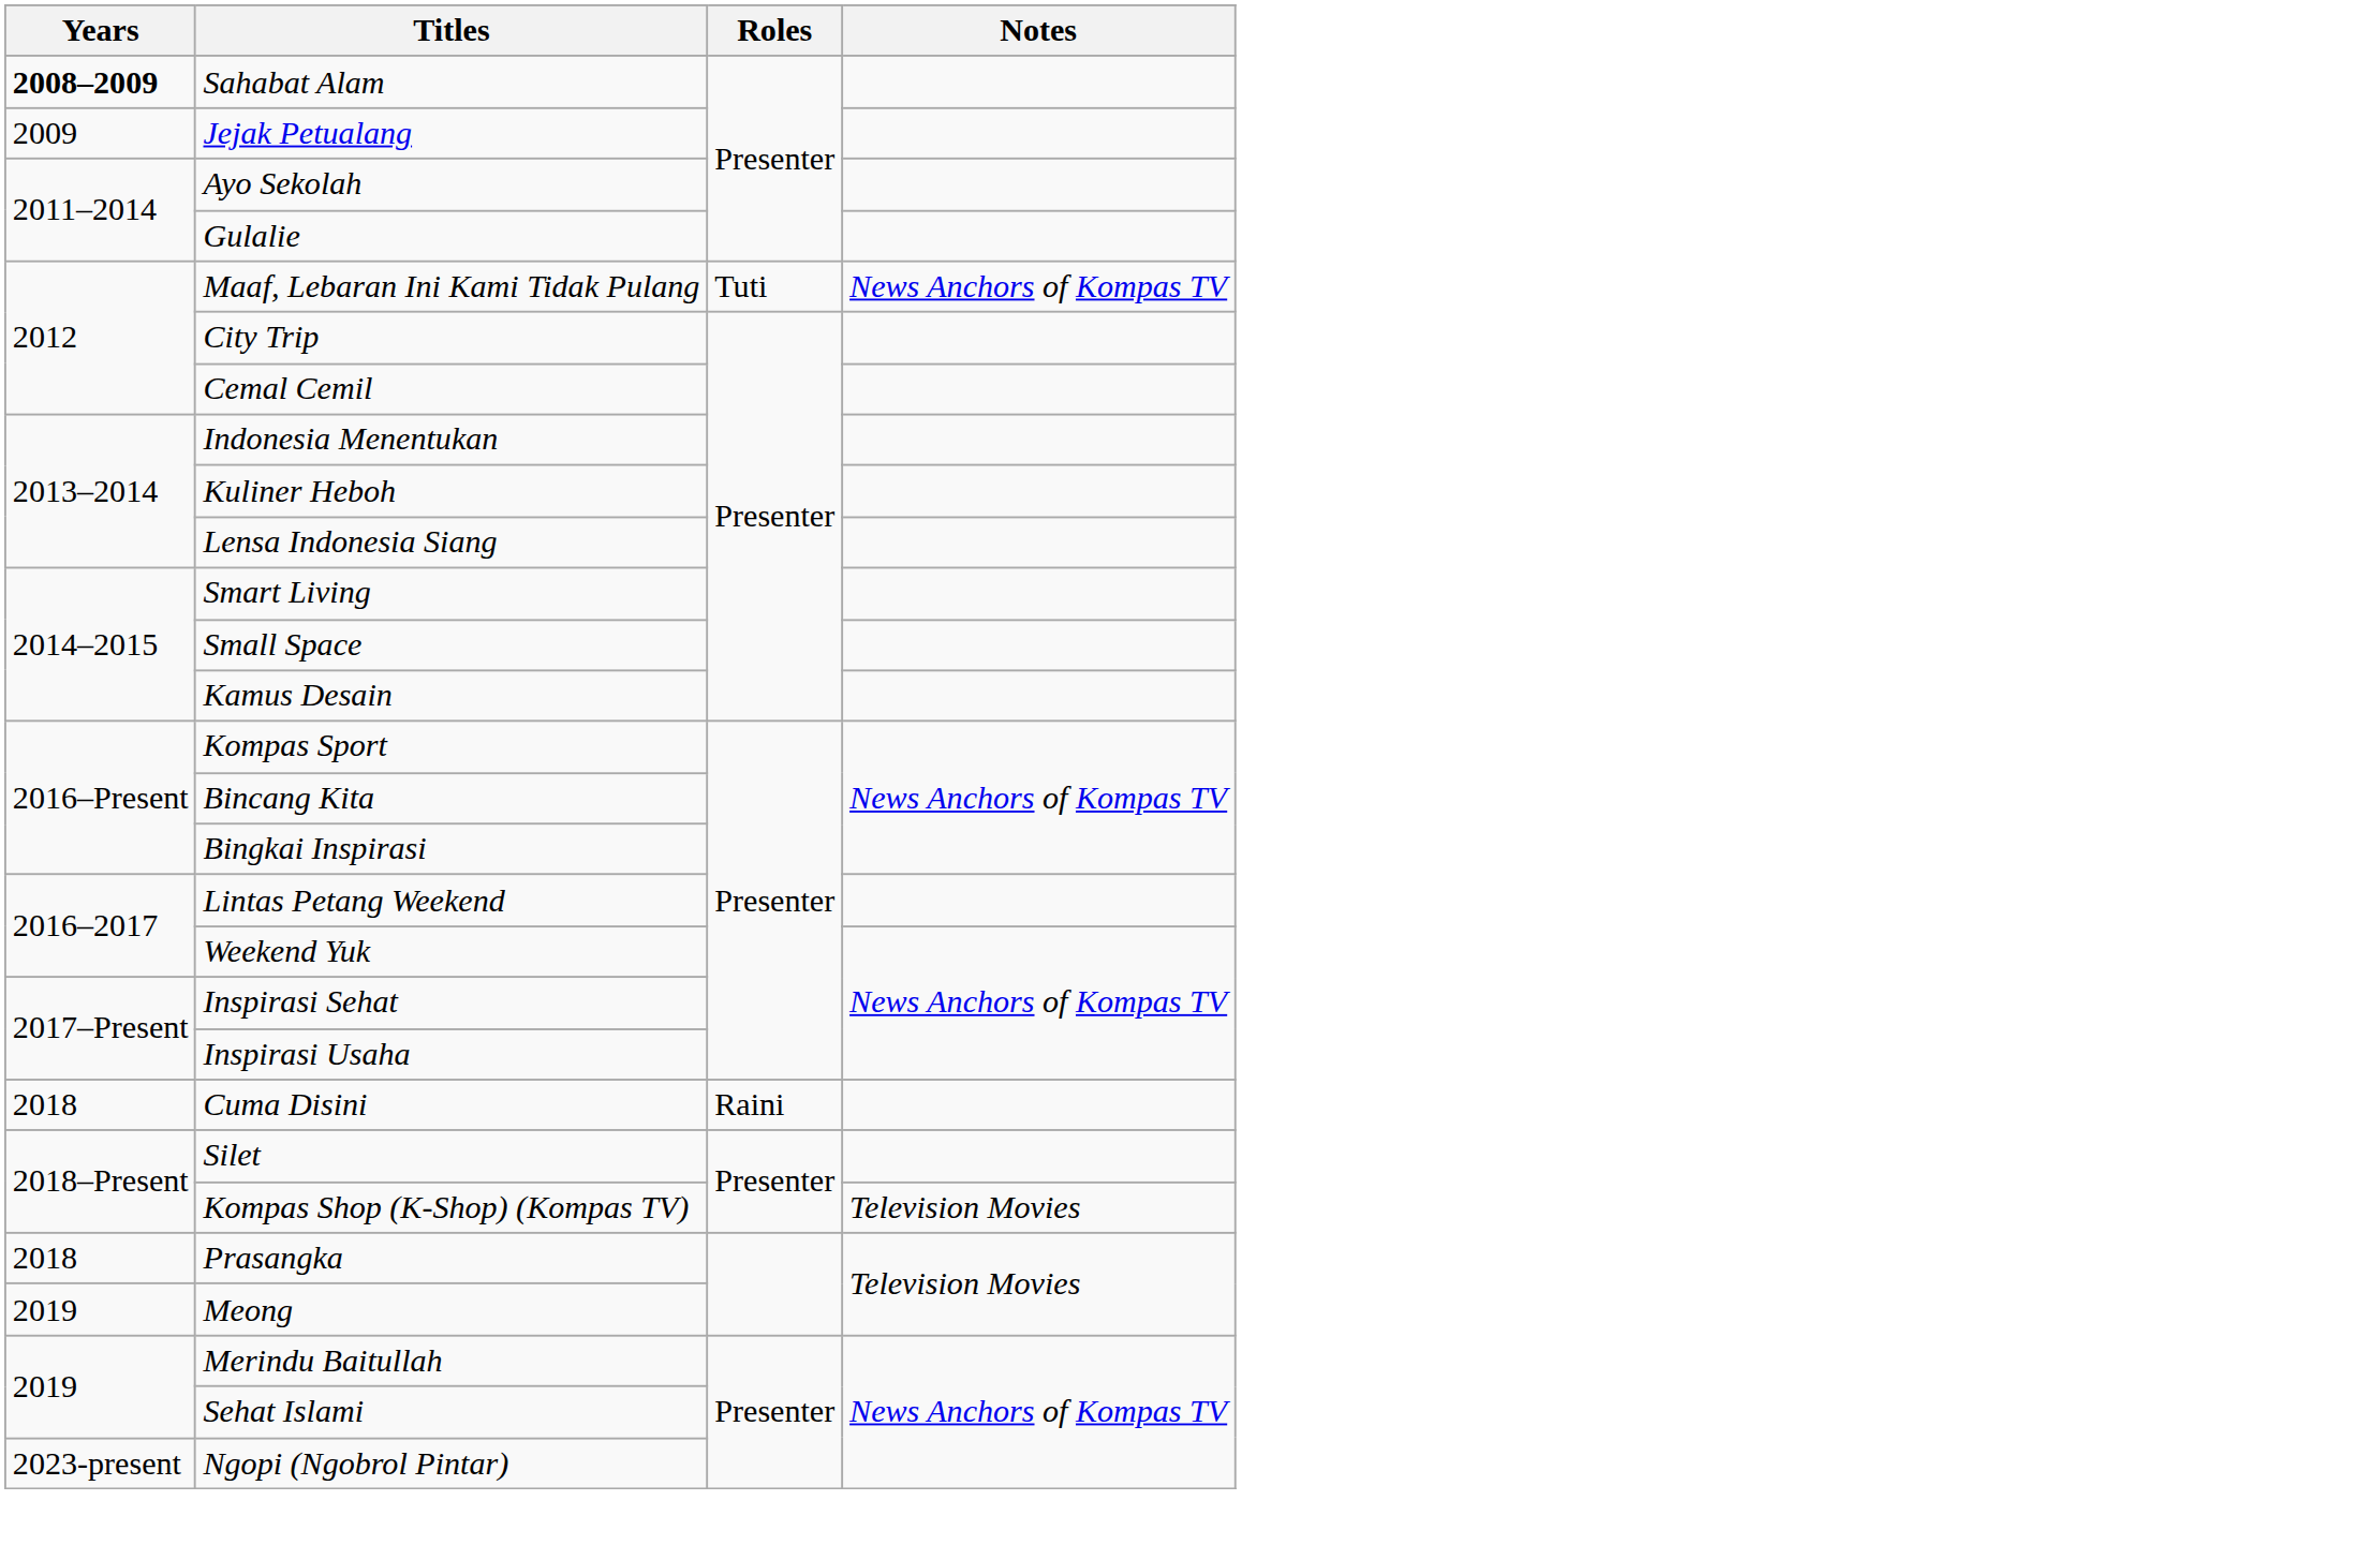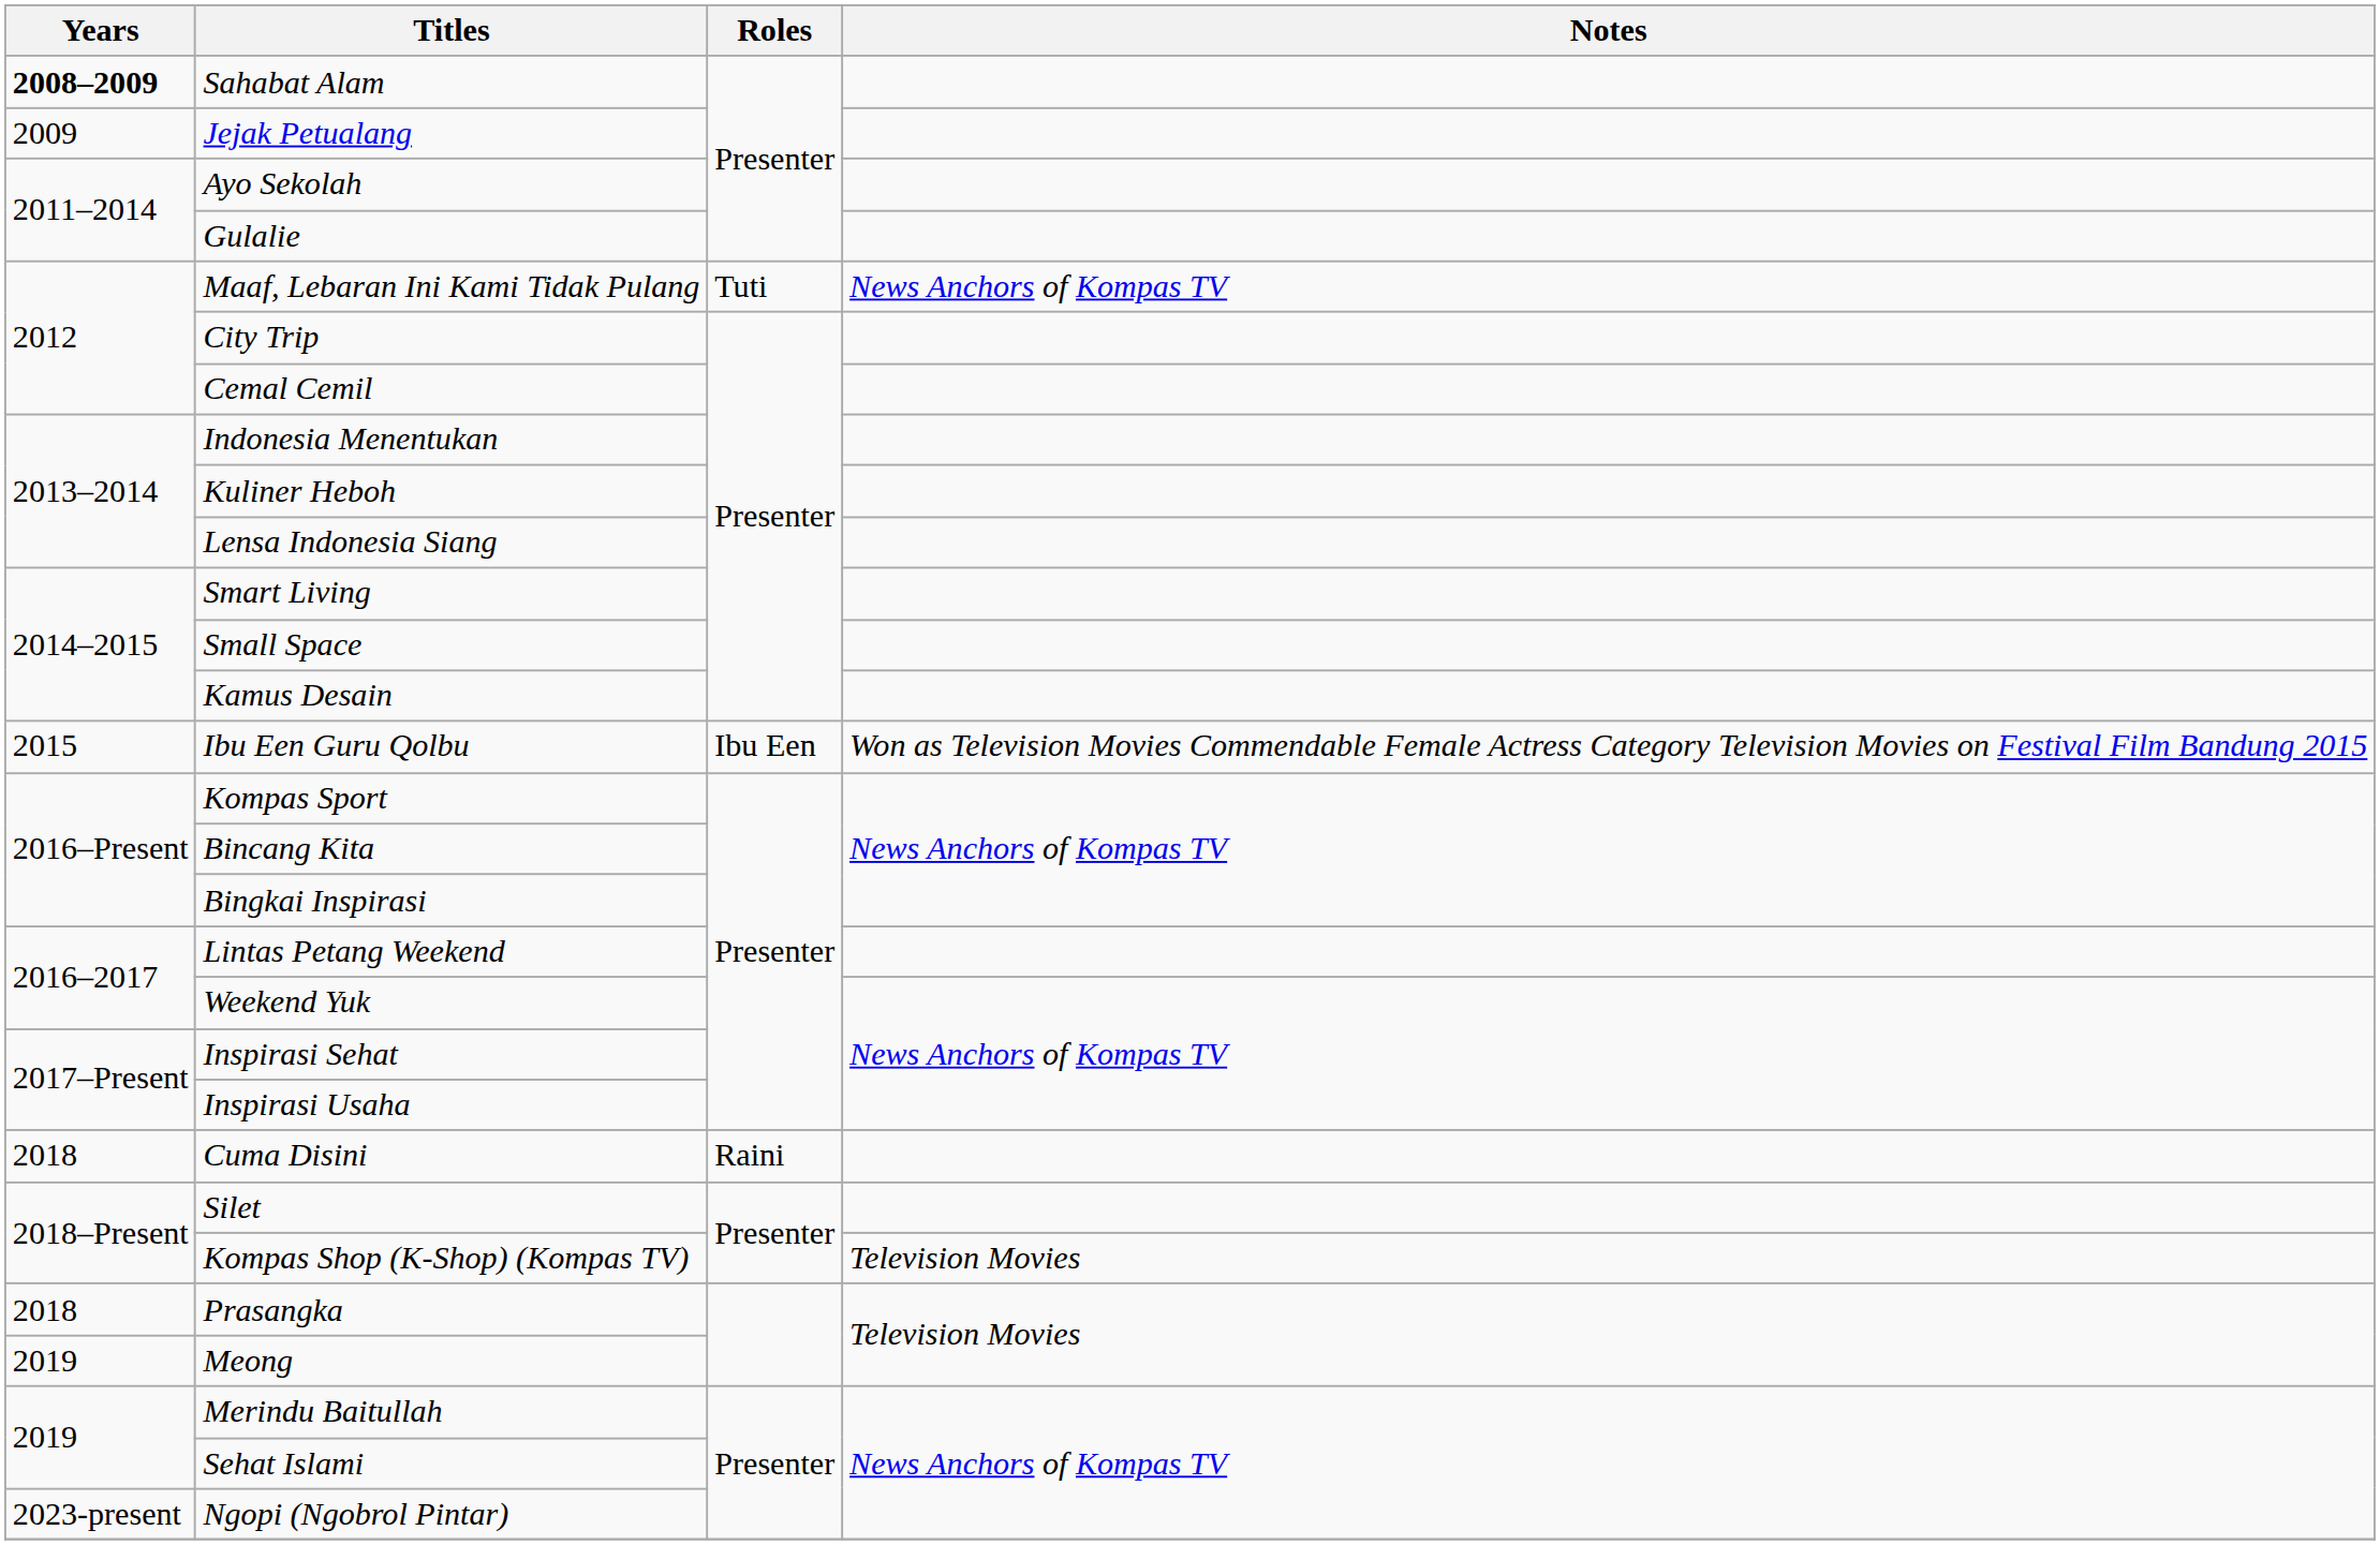+ row: 2015 | Ibu Een Guru Qolbu | Ibu Een | Won as Television Movies Commendable Female Actress Category Television Movies on Festival Film Bandung 2015
